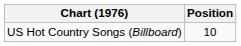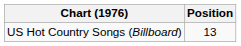US Hot Country Songs (Billboard) | Position: 10 -> 13
